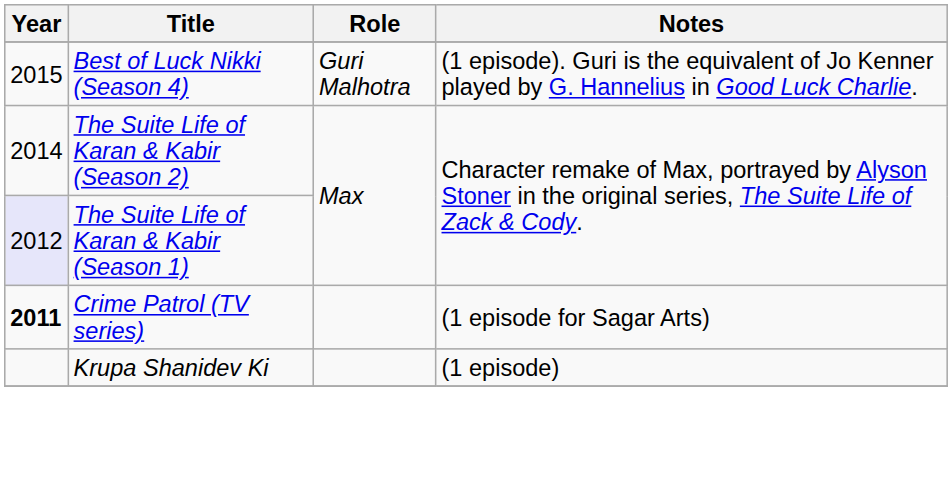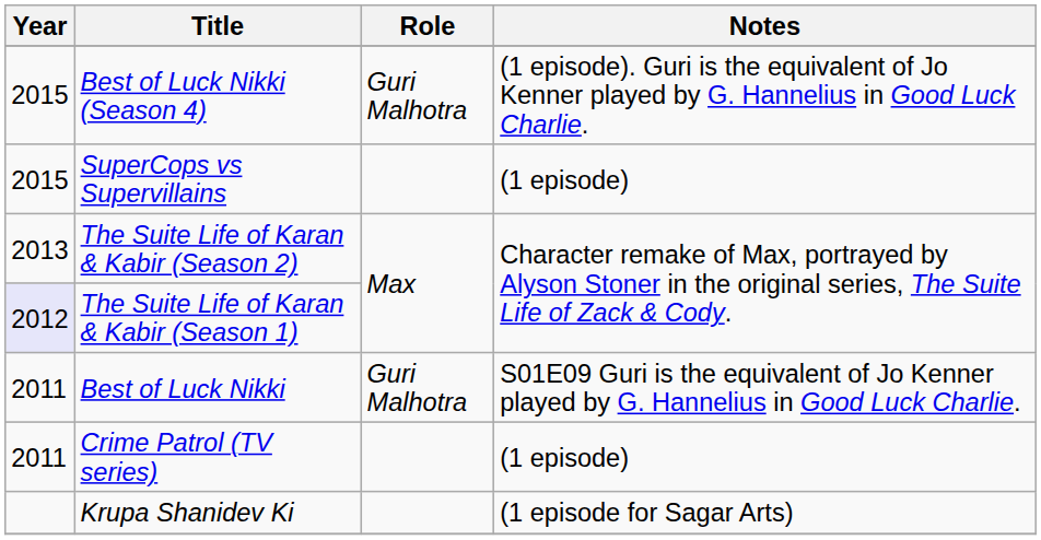+ row: 2015 | SuperCops vs Supervillains | (1 episode)
The Suite Life of Karan & Kabir (Season 2) | Year: 2014 -> 2013
+ row: 2011 | Best of Luck Nikki | Guri Malhotra | S01E09 Guri is the equivalent of Jo Kenner played by G. Hannelius in Good Luck Charlie.
Crime Patrol (TV series) | Year: bold -> normal
Crime Patrol (TV series) | Notes: (1 episode for Sagar Arts) -> (1 episode)
Krupa Shanidev Ki | Notes: (1 episode) -> (1 episode for Sagar Arts)
